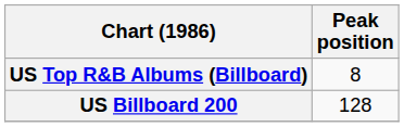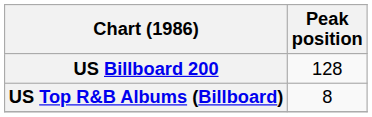rows swapped: US Billboard 200 <-> US Top R&B Albums (Billboard)
